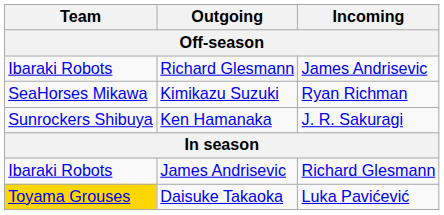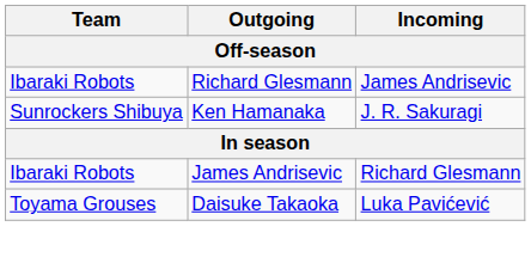- row: SeaHorses Mikawa | Kimikazu Suzuki | Ryan Richman
Daisuke Takaoka | Team: gold background -> no background
